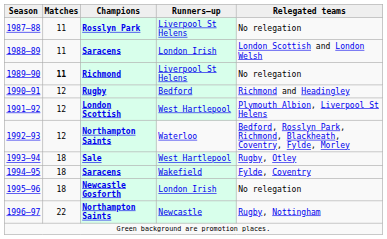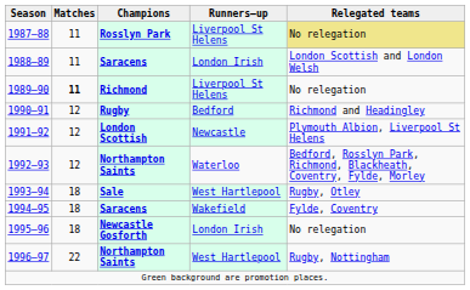1987–88 | Relegated teams: no background -> khaki background
1991–92 | Runners–up: West Hartlepool -> Newcastle
1996–97 | Runners–up: Newcastle -> West Hartlepool
